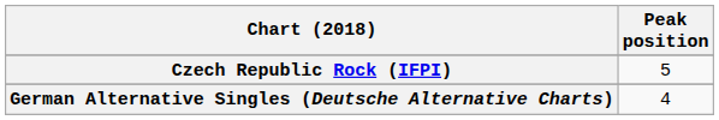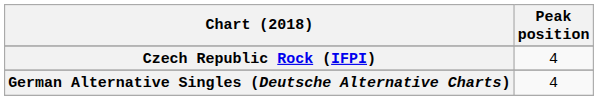Czech Republic Rock (IFPI) | Peak position: 5 -> 4
